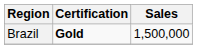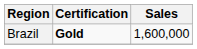Brazil | Sales: 1,500,000 -> 1,600,000
